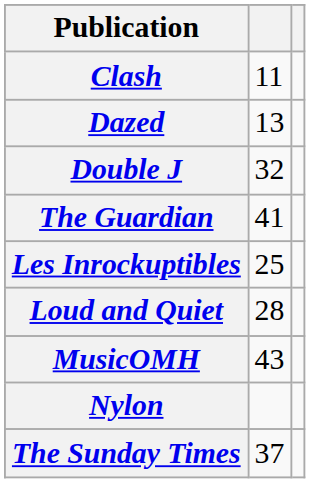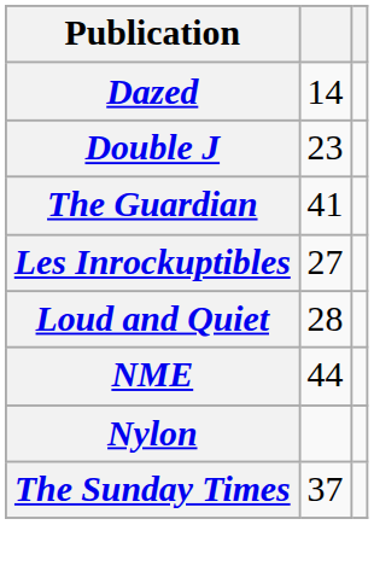- row: Clash | 11
Dazed | column 2: 13 -> 14
Double J | column 2: 32 -> 23
Les Inrockuptibles | column 2: 25 -> 27
- row: MusicOMH | 43
+ row: NME | 44
